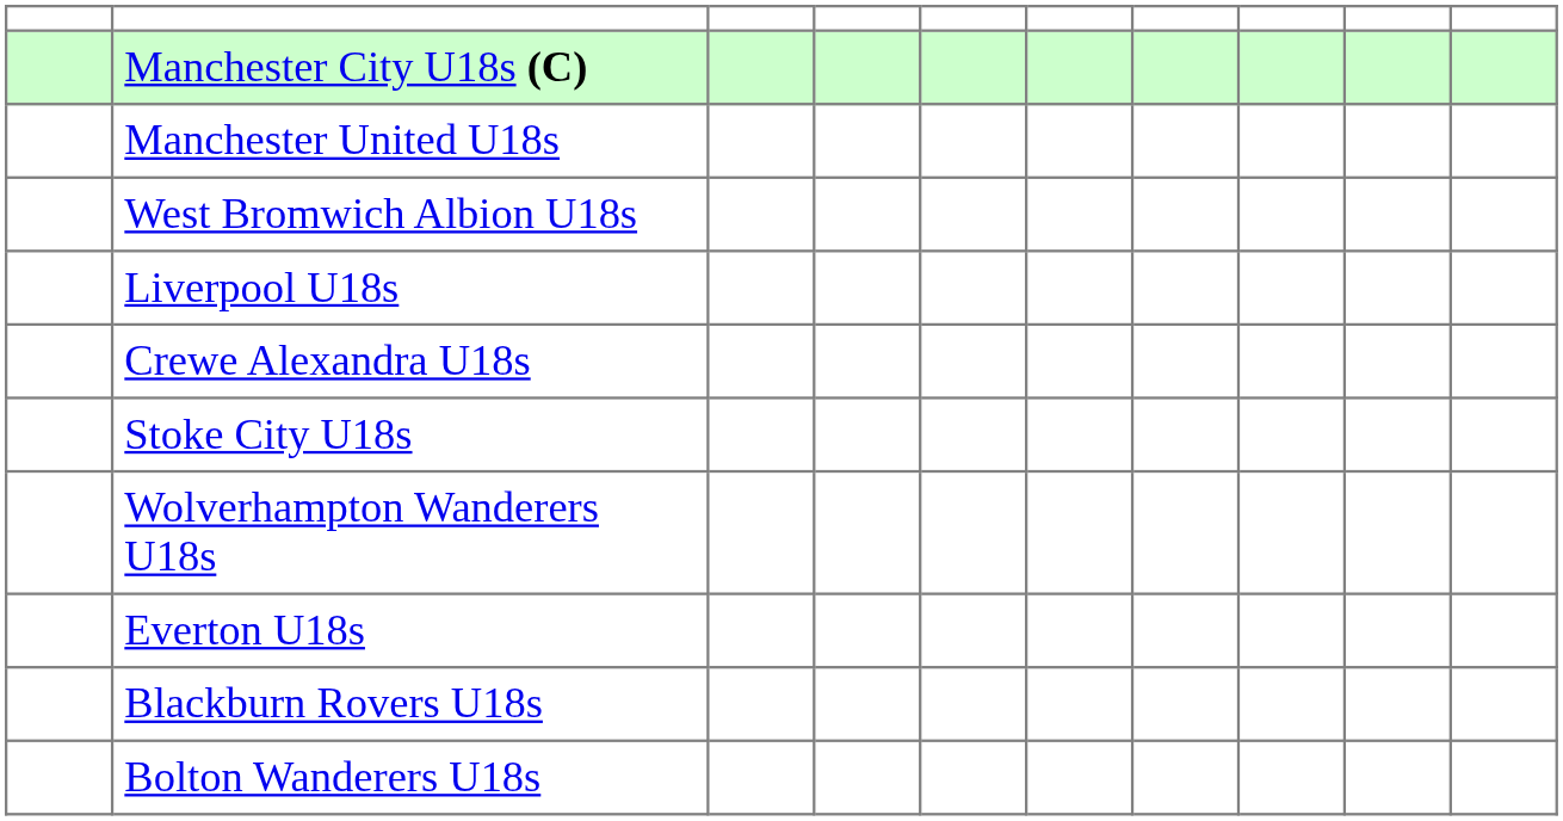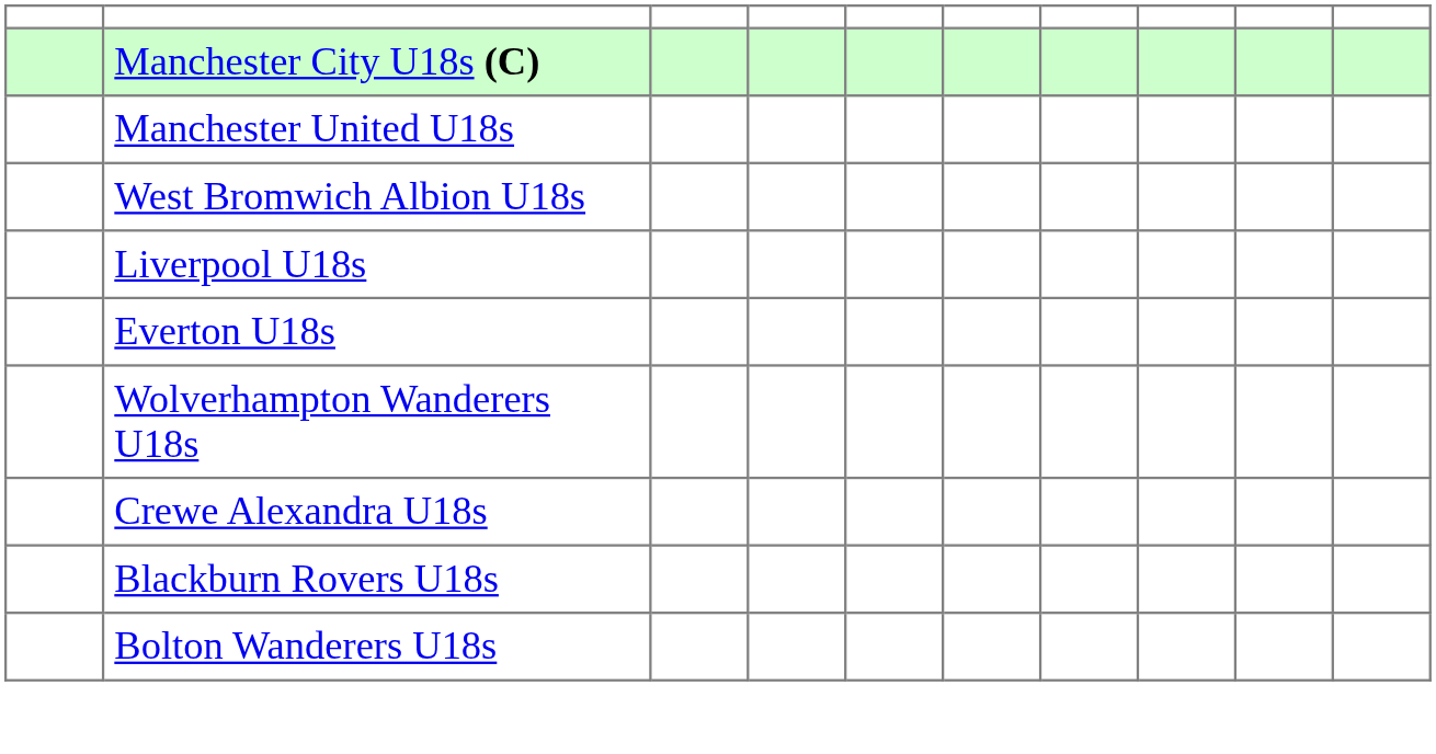rows swapped: Everton U18s <-> Crewe Alexandra U18s
- row: Stoke City U18s
